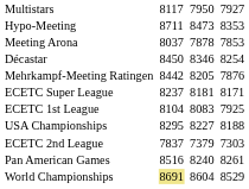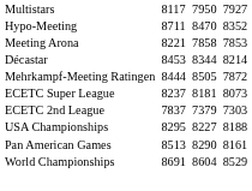Hypo-Meeting | column 5: 8473 -> 8470
Hypo-Meeting | column 7: 8353 -> 8352
Meeting Arona | column 3: 8037 -> 8221
Meeting Arona | column 5: 7878 -> 7858
Décastar | column 3: 8450 -> 8453
Décastar | column 5: 8346 -> 8344
Décastar | column 7: 8254 -> 8214
Mehrkampf-Meeting Ratingen | column 3: 8442 -> 8444
Mehrkampf-Meeting Ratingen | column 5: 8205 -> 8505
Mehrkampf-Meeting Ratingen | column 7: 7876 -> 7872
ECETC Super League | column 7: 8171 -> 8073
- row: ECETC 1st League | 8104 | 8083 | 7925
rows swapped: ECETC 2nd League <-> USA Championships
Pan American Games | column 3: 8516 -> 8513
Pan American Games | column 5: 8240 -> 8290
Pan American Games | column 7: 8261 -> 8161
World Championships | column 3: khaki background -> no background
